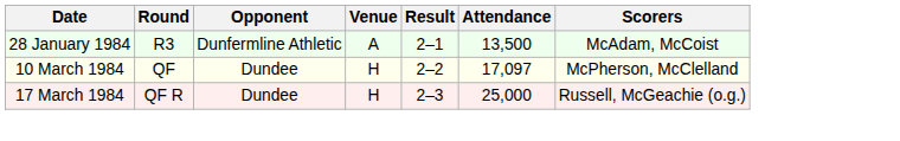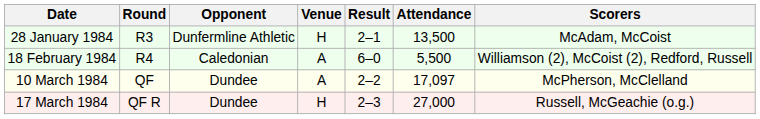28 January 1984 | Venue: A -> H
+ row: 18 February 1984 | R4 | Caledonian | A | 6–0 | 5,500 | Williamson (2), McCoist (2), Redford, Russell
10 March 1984 | Venue: H -> A
17 March 1984 | Attendance: 25,000 -> 27,000
